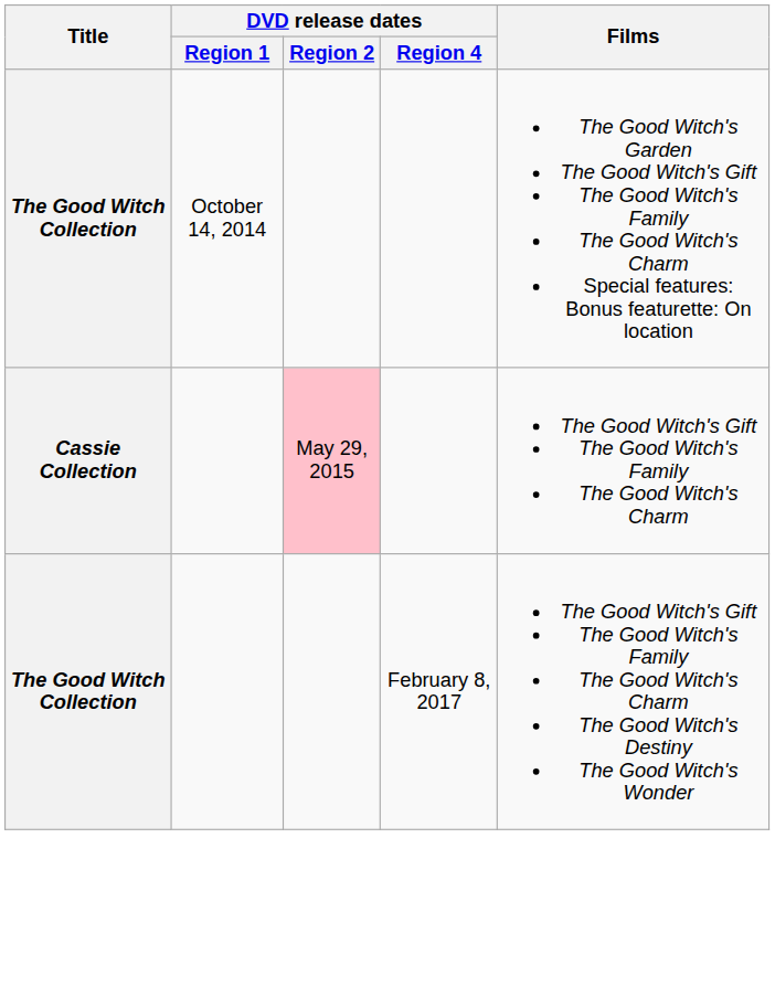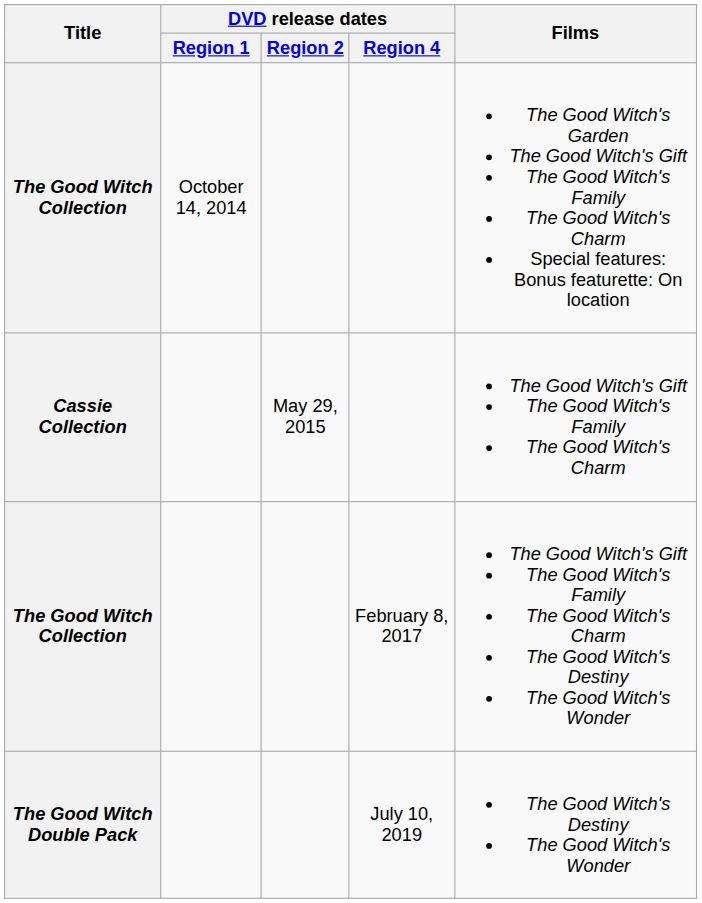Cassie Collection | DVD release dates / Region 2: pink background -> no background
+ row: The Good Witch Double Pack | July 10, 2019 | The Good Witch's Destiny The Good Witch's Wonder
